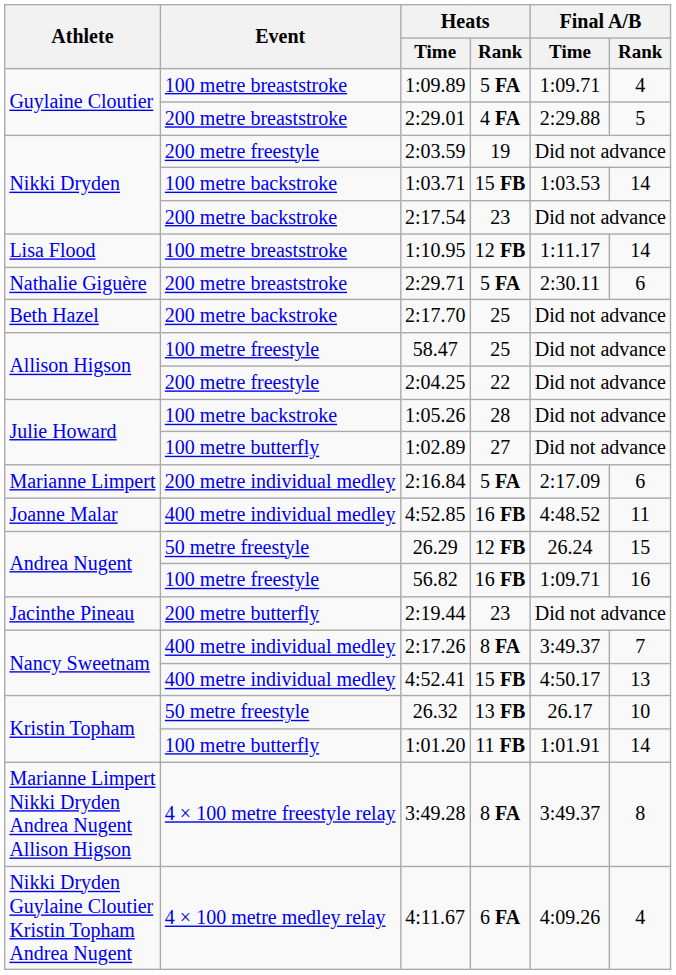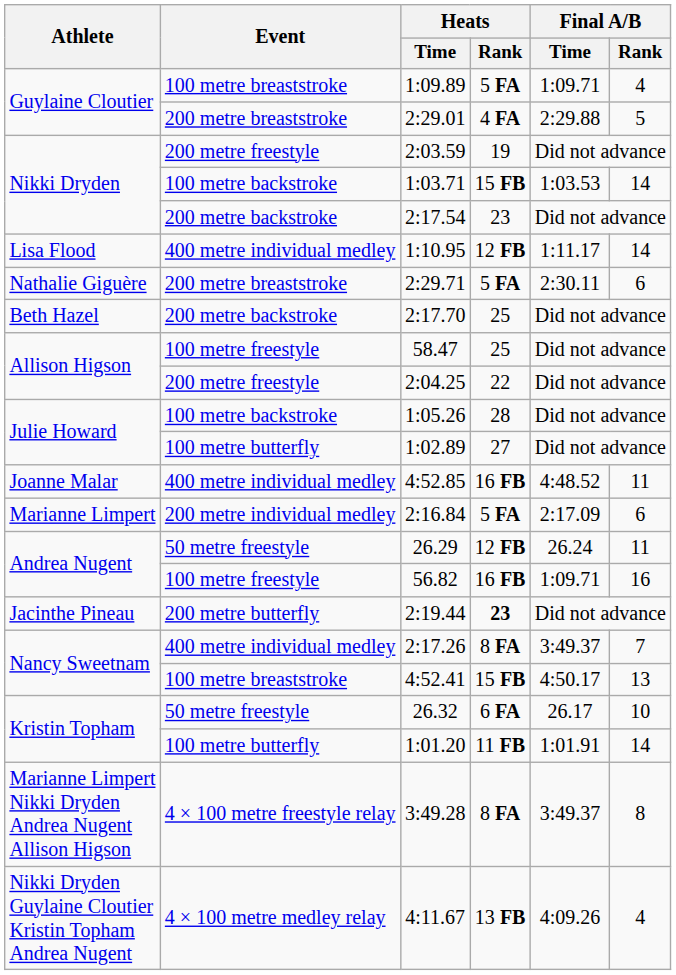1:10.95 | Event: 100 metre breaststroke -> 400 metre individual medley
rows swapped: 2:16.84 <-> 4:52.85
26.29 | Final A/B / Rank: 15 -> 11
2:19.44 | Heats / Rank: normal -> bold
4:52.41 | Event: 400 metre individual medley -> 100 metre breaststroke
26.32 | Heats / Rank: 13 FB -> 6 FA
4:11.67 | Heats / Rank: 6 FA -> 13 FB
